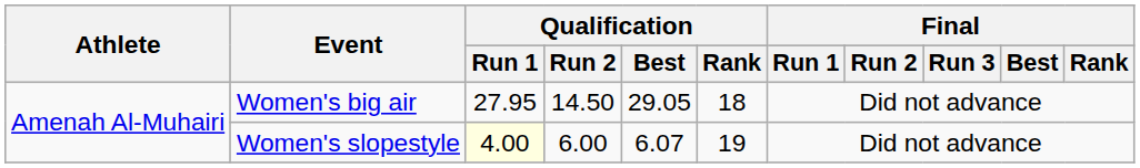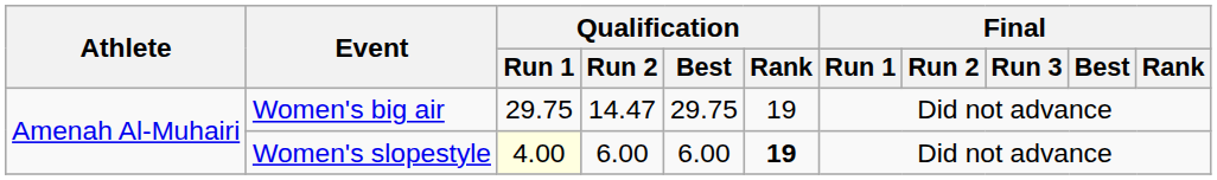Women's big air | Qualification / Run 1: 27.95 -> 29.75
Women's big air | Qualification / Run 2: 14.50 -> 14.47
Women's big air | Qualification / Best: 29.05 -> 29.75
Women's big air | Qualification / Rank: 18 -> 19
Women's slopestyle | Qualification / Best: 6.07 -> 6.00
Women's slopestyle | Qualification / Rank: normal -> bold
